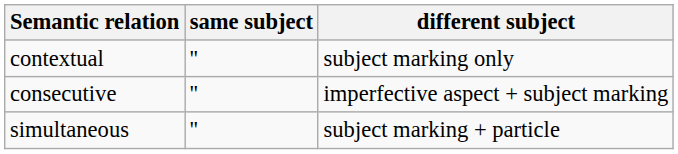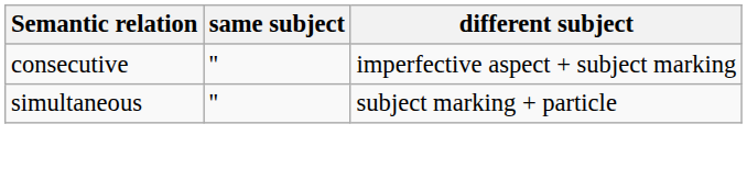- row: contextual | '' | subject marking only
